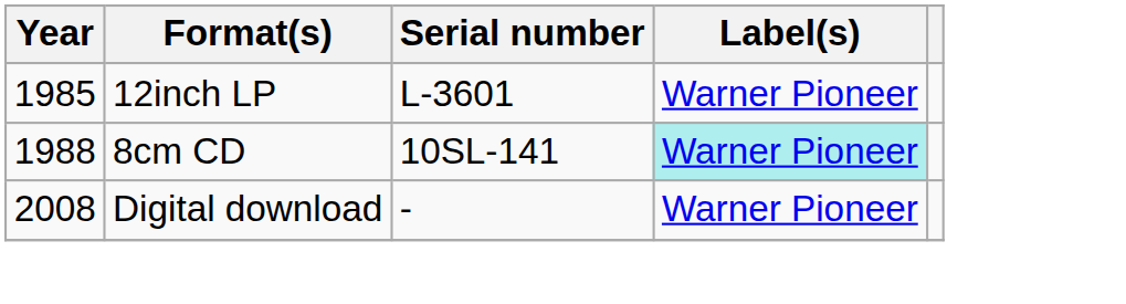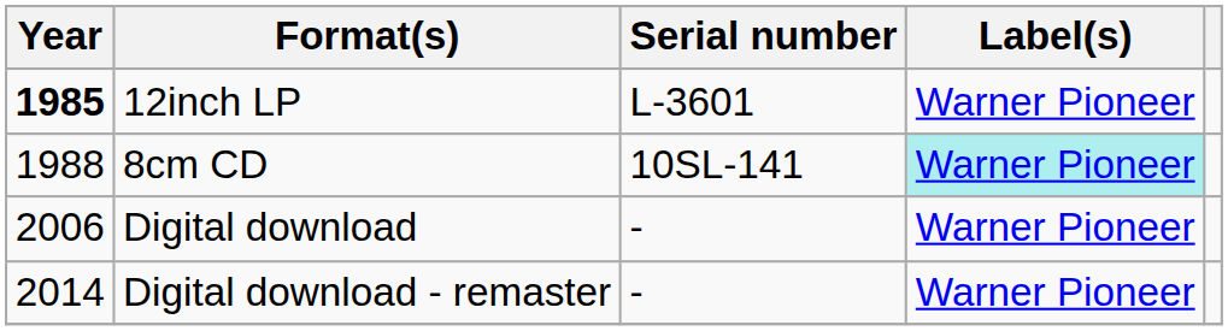12inch LP | Year: normal -> bold
Digital download | Year: 2008 -> 2006
+ row: 2014 | Digital download - remaster | - | Warner Pioneer
